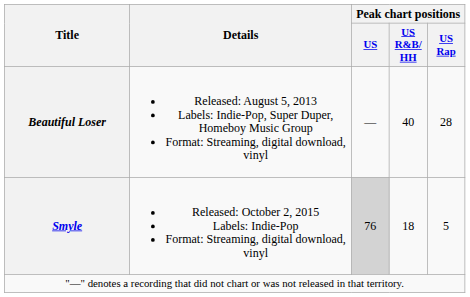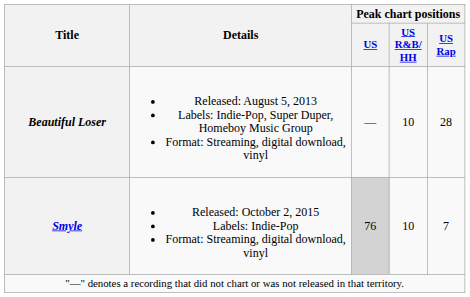Beautiful Loser | Peak chart positions / US R&B/ HH: 40 -> 10
Smyle | Peak chart positions / US R&B/ HH: 18 -> 10
Smyle | Peak chart positions / US Rap: 5 -> 7
